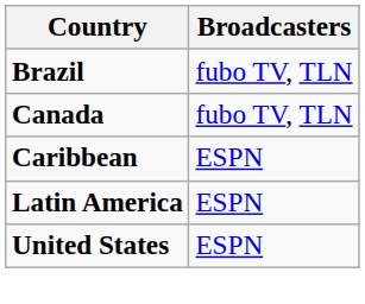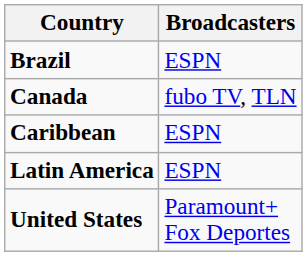Brazil | Broadcasters: fubo TV, TLN -> ESPN
United States | Broadcasters: ESPN -> Paramount+ Fox Deportes
